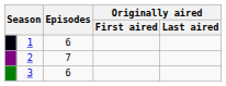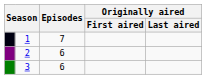1 | Episodes: 6 -> 7
2 | Episodes: 7 -> 6
